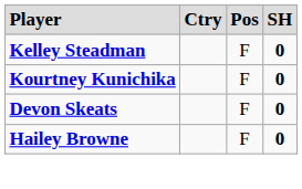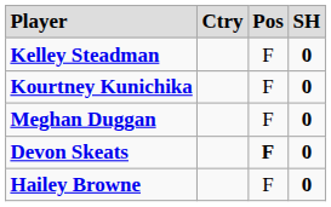+ row: Meghan Duggan | F | 0
Devon Skeats | column 3: normal -> bold
